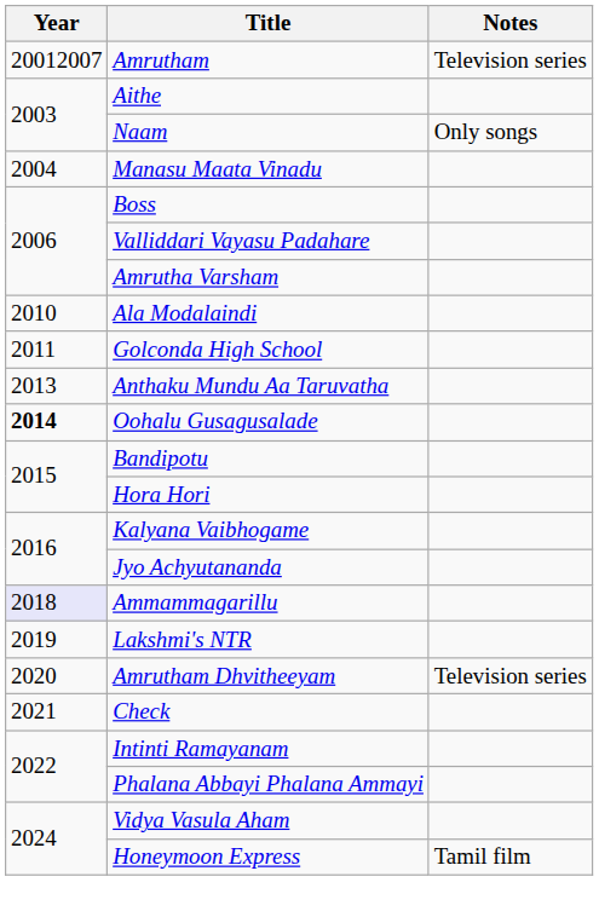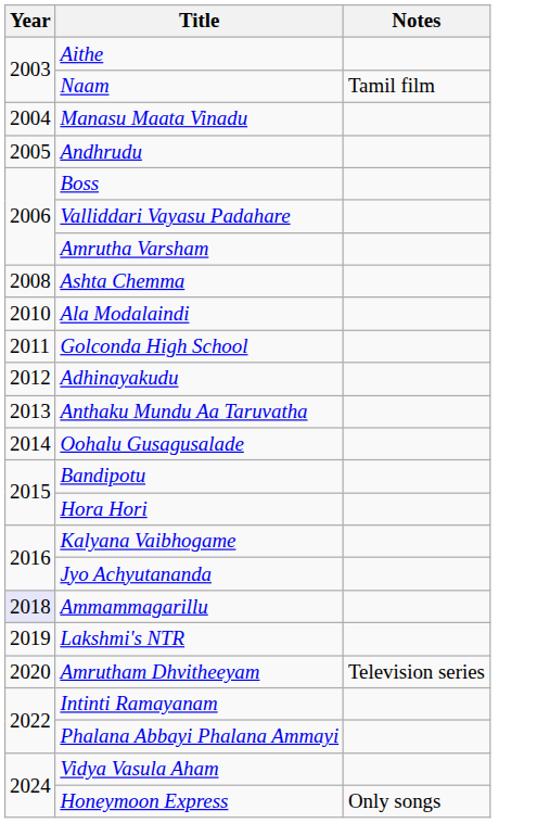- row: 20012007 | Amrutham | Television series
Naam | Notes: Only songs -> Tamil film
+ row: 2005 | Andhrudu
+ row: 2008 | Ashta Chemma
+ row: 2012 | Adhinayakudu
Oohalu Gusagusalade | Year: bold -> normal
- row: 2021 | Check
Honeymoon Express | Notes: Tamil film -> Only songs
